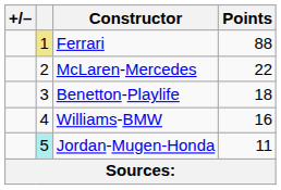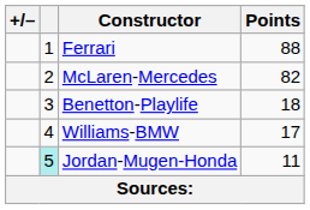Ferrari | column 2: khaki background -> no background
McLaren-Mercedes | Points: 22 -> 82
Williams-BMW | Points: 16 -> 17
